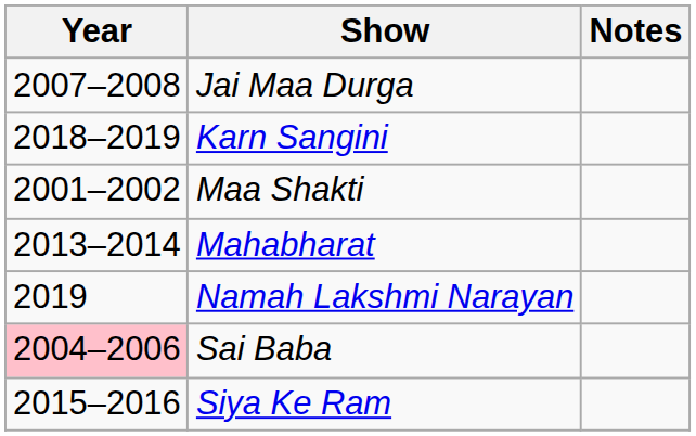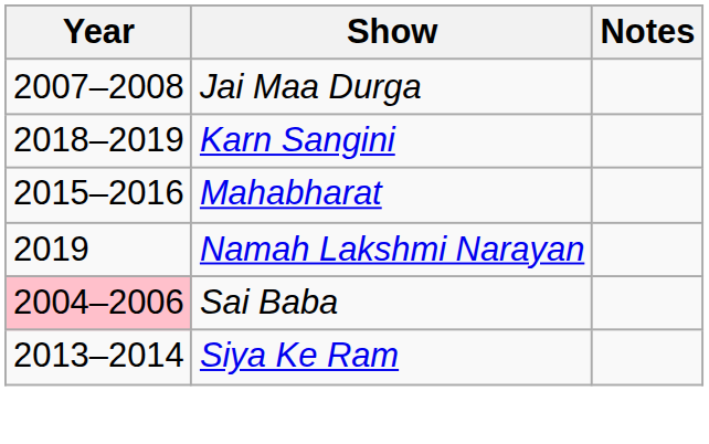- row: 2001–2002 | Maa Shakti
Mahabharat | Year: 2013–2014 -> 2015–2016
Siya Ke Ram | Year: 2015–2016 -> 2013–2014
